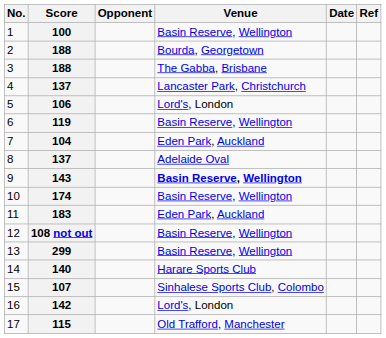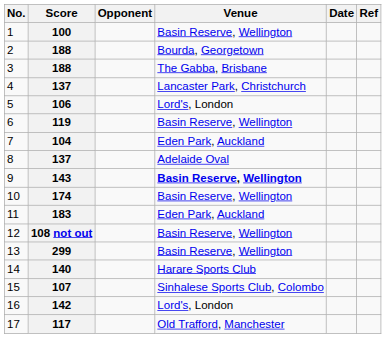17 | Score: 115 -> 117
